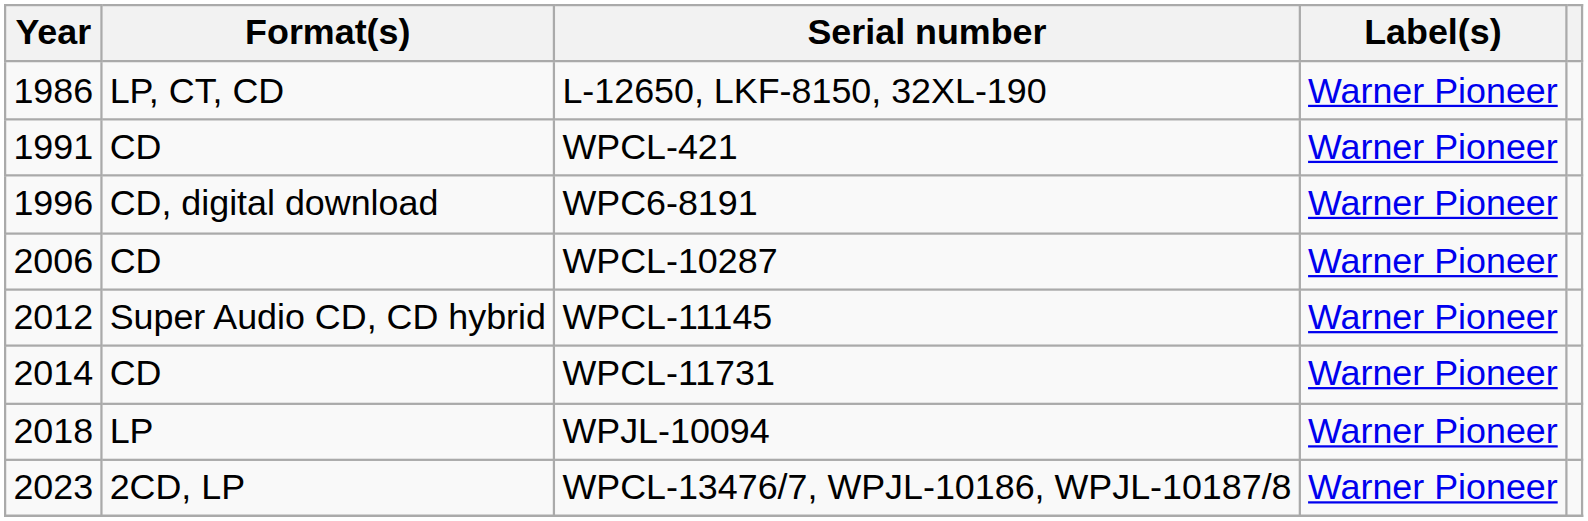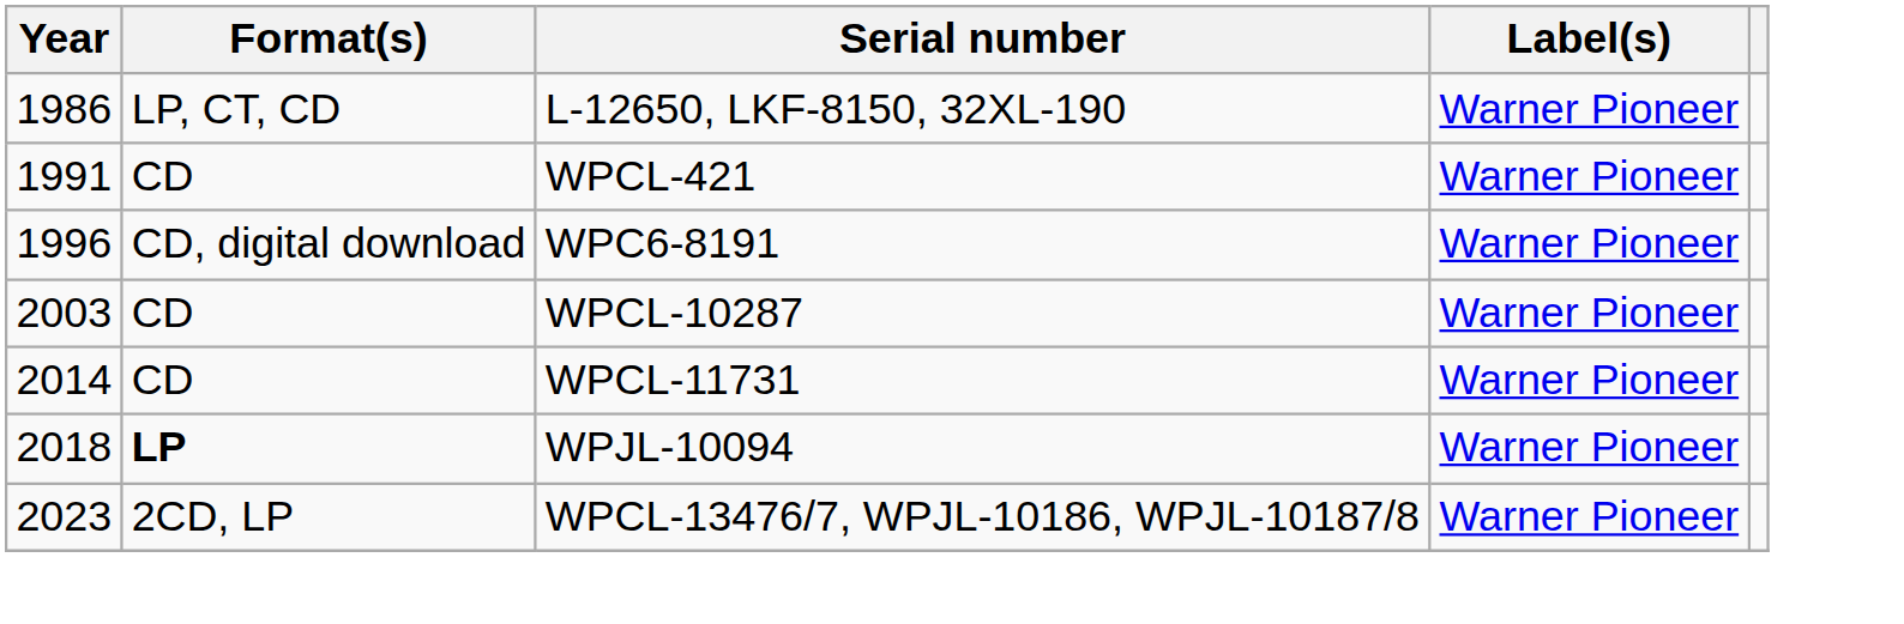WPCL-10287 | Year: 2006 -> 2003
- row: 2012 | Super Audio CD, CD hybrid | WPCL-11145 | Warner Pioneer
WPJL-10094 | Format(s): normal -> bold
